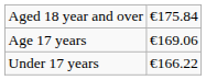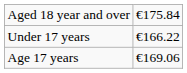rows swapped: Age 17 years <-> Under 17 years
